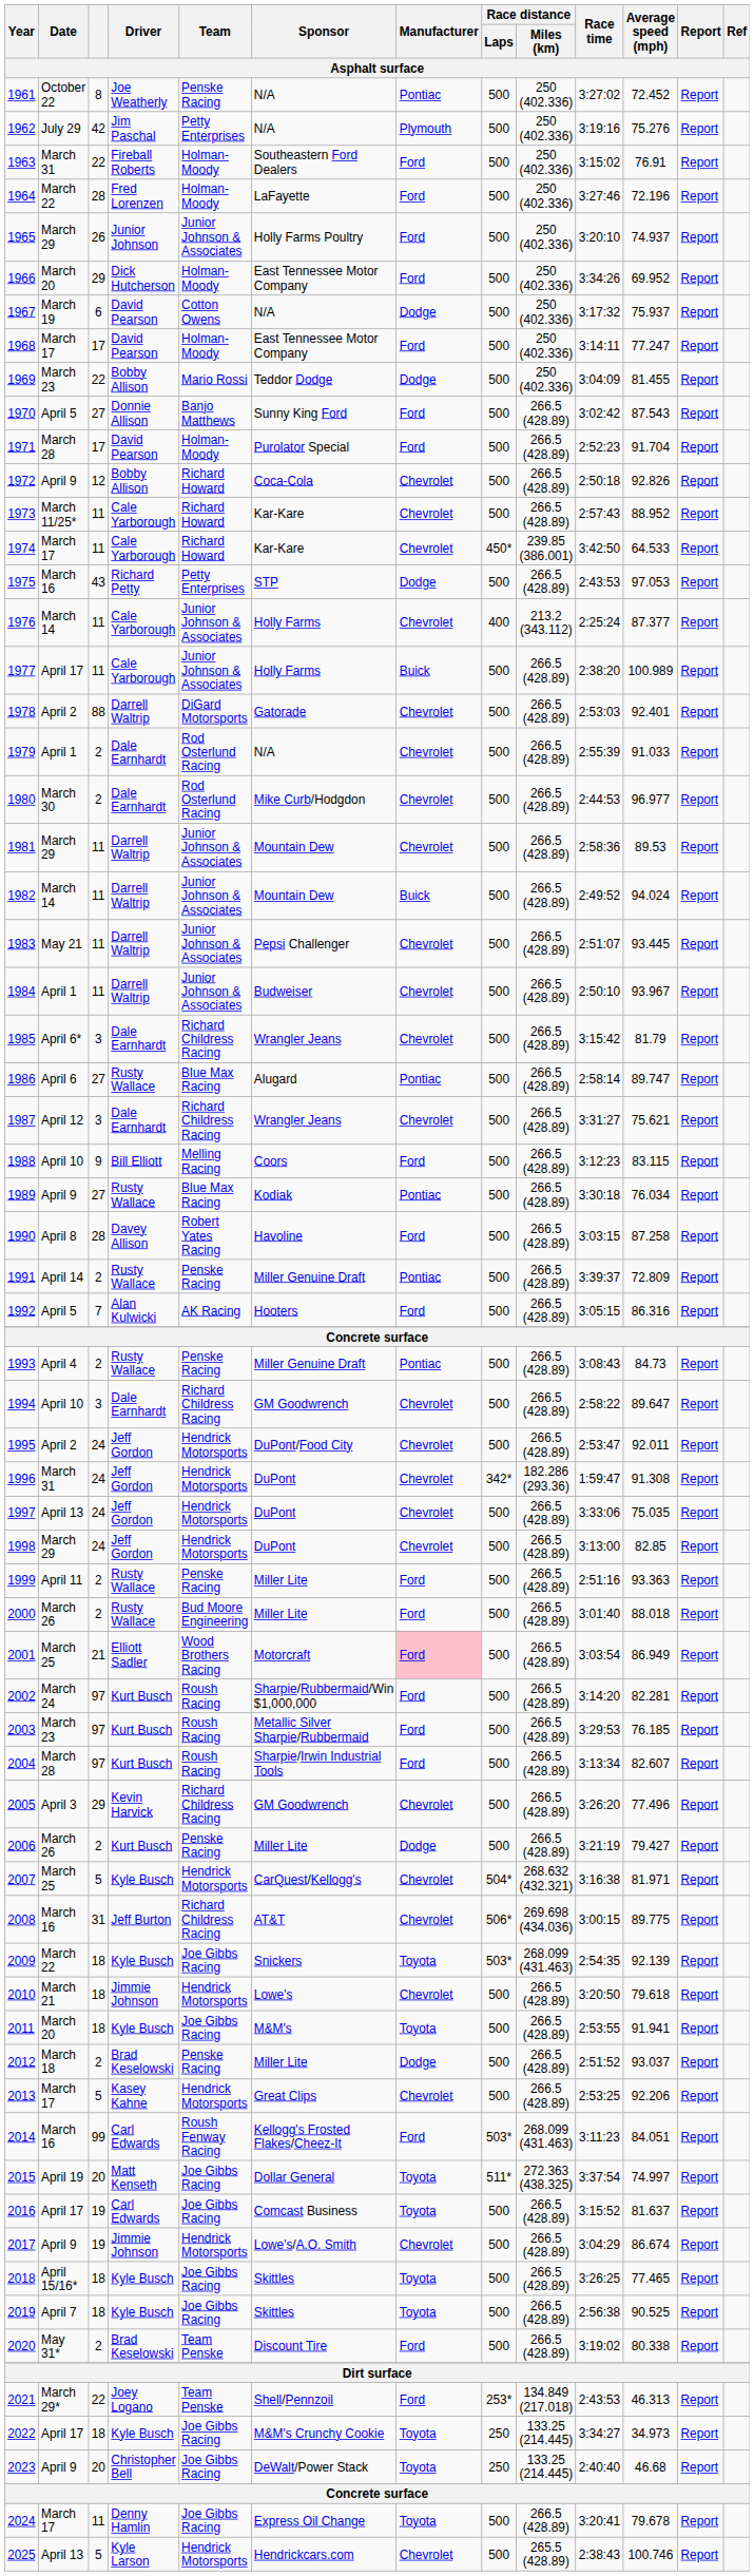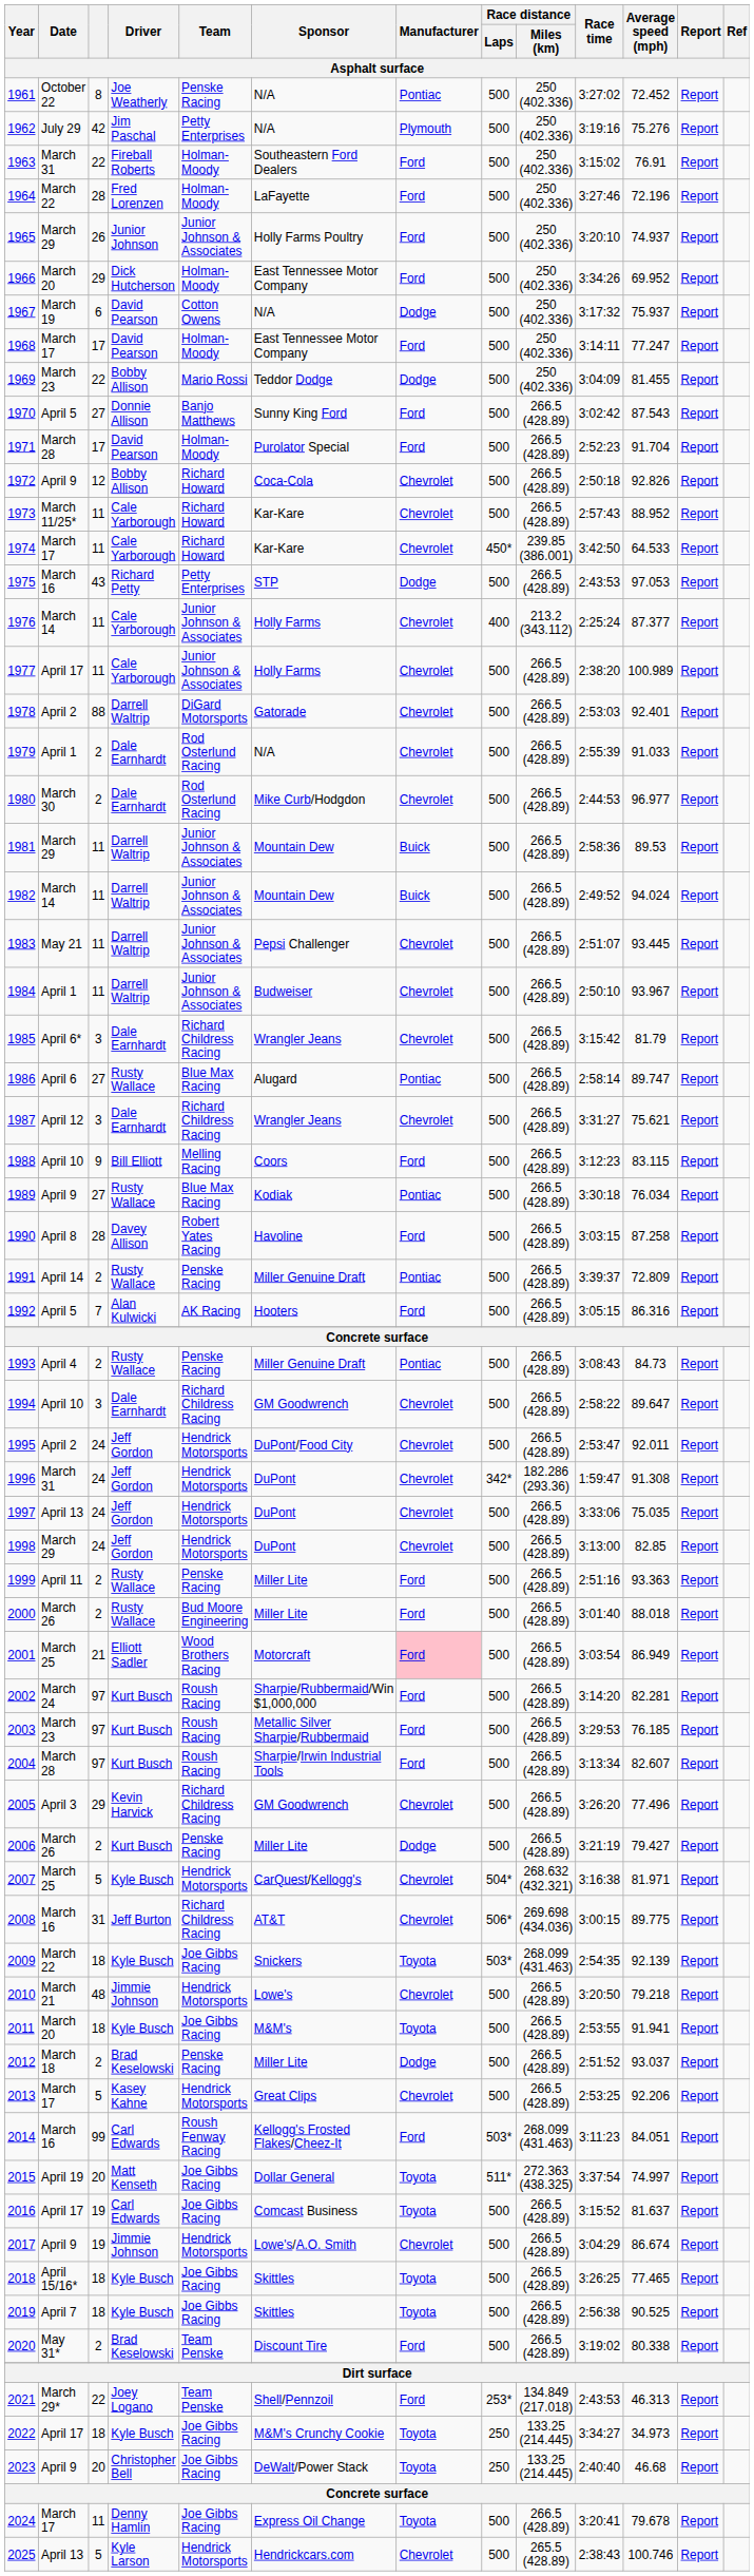1977 | Manufacturer: Buick -> Chevrolet
1981 | Manufacturer: Chevrolet -> Buick
2010 | column 3: 18 -> 48
2010 | Average speed (mph): 79.618 -> 79.218
